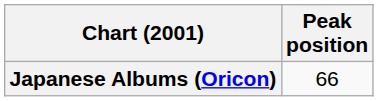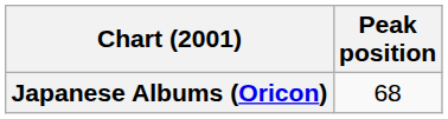Japanese Albums (Oricon) | Peak position: 66 -> 68
